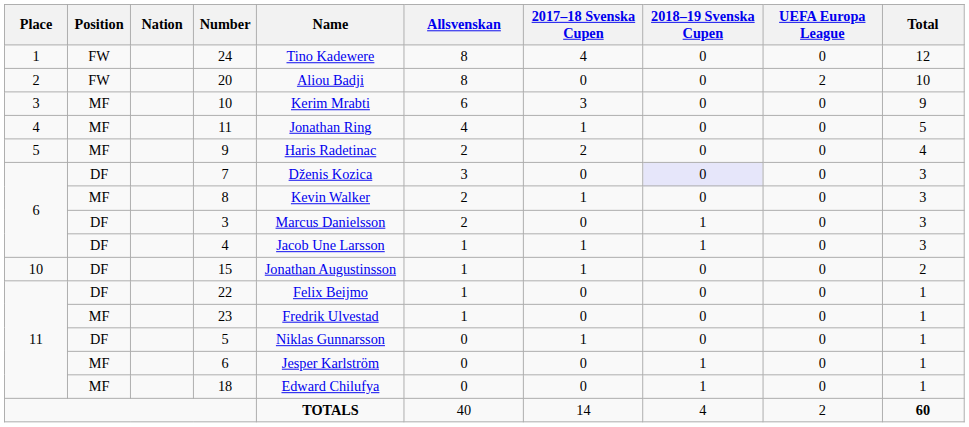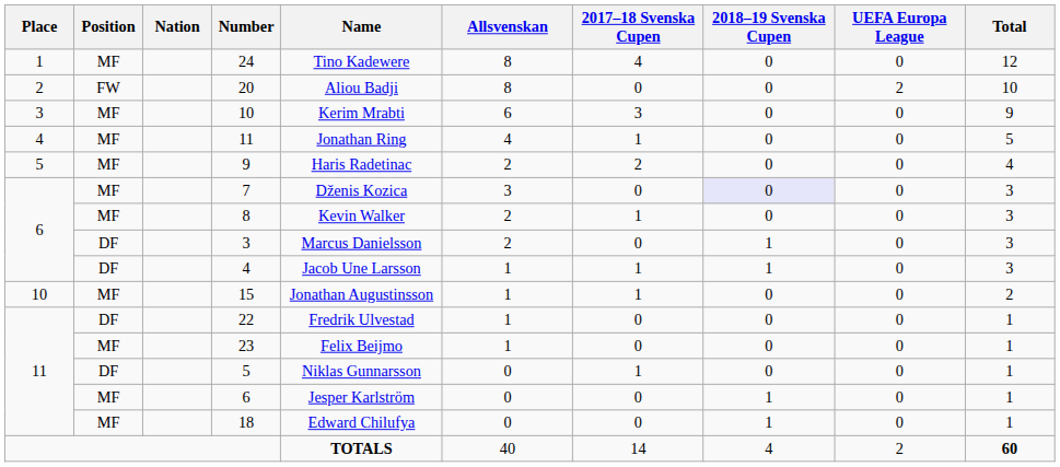24 | Position: FW -> MF
7 | Position: DF -> MF
15 | Position: DF -> MF
22 | Name: Felix Beijmo -> Fredrik Ulvestad
23 | Name: Fredrik Ulvestad -> Felix Beijmo
